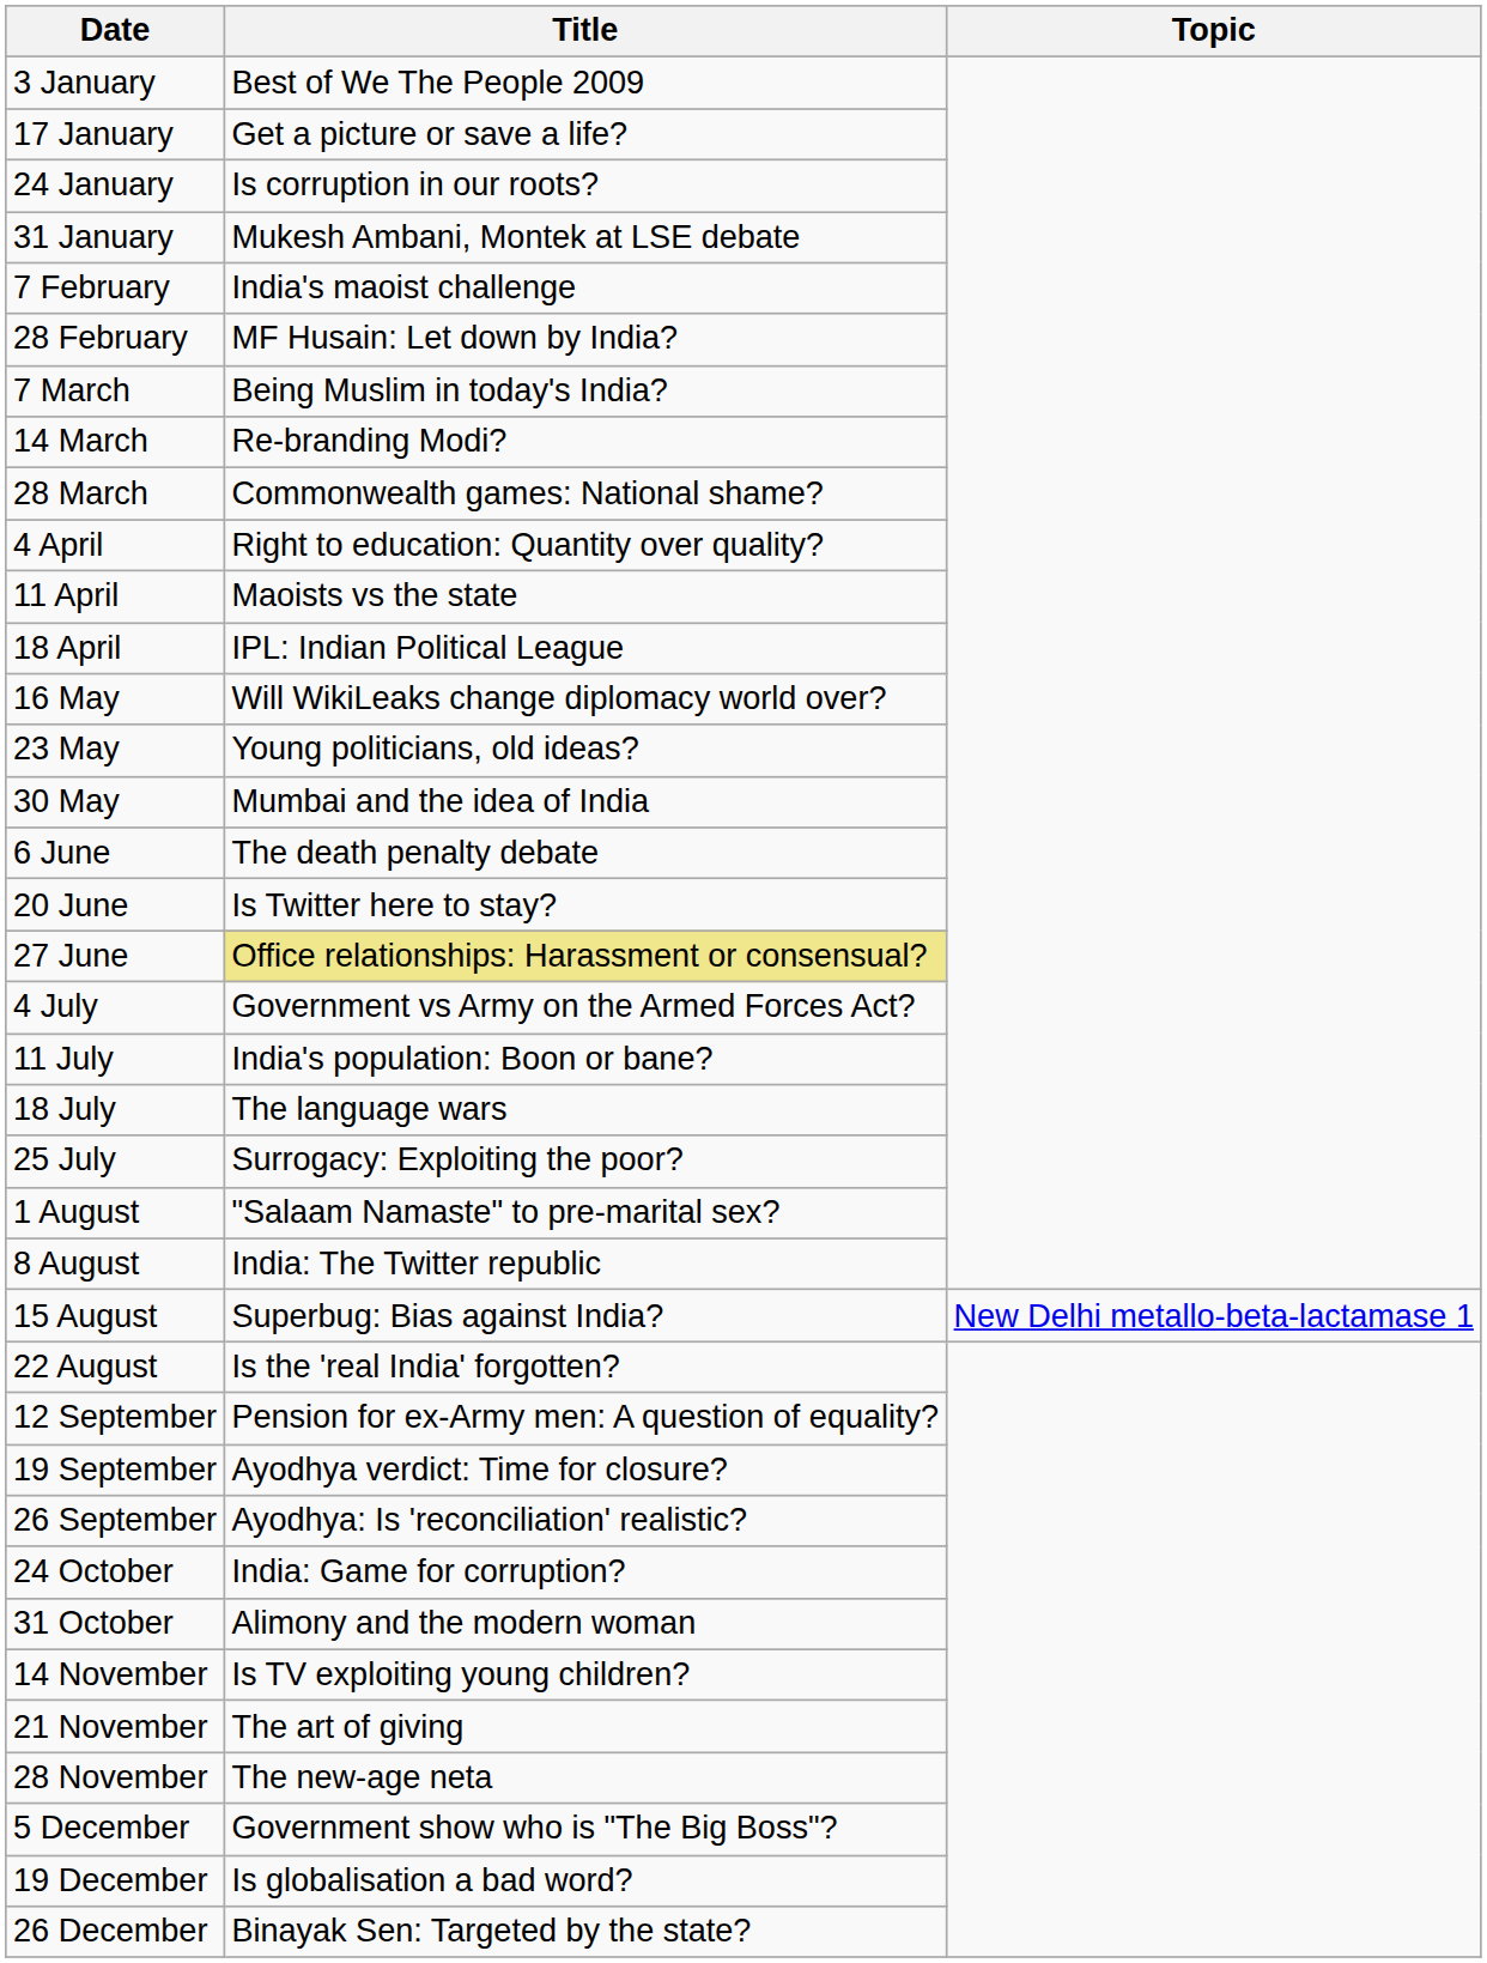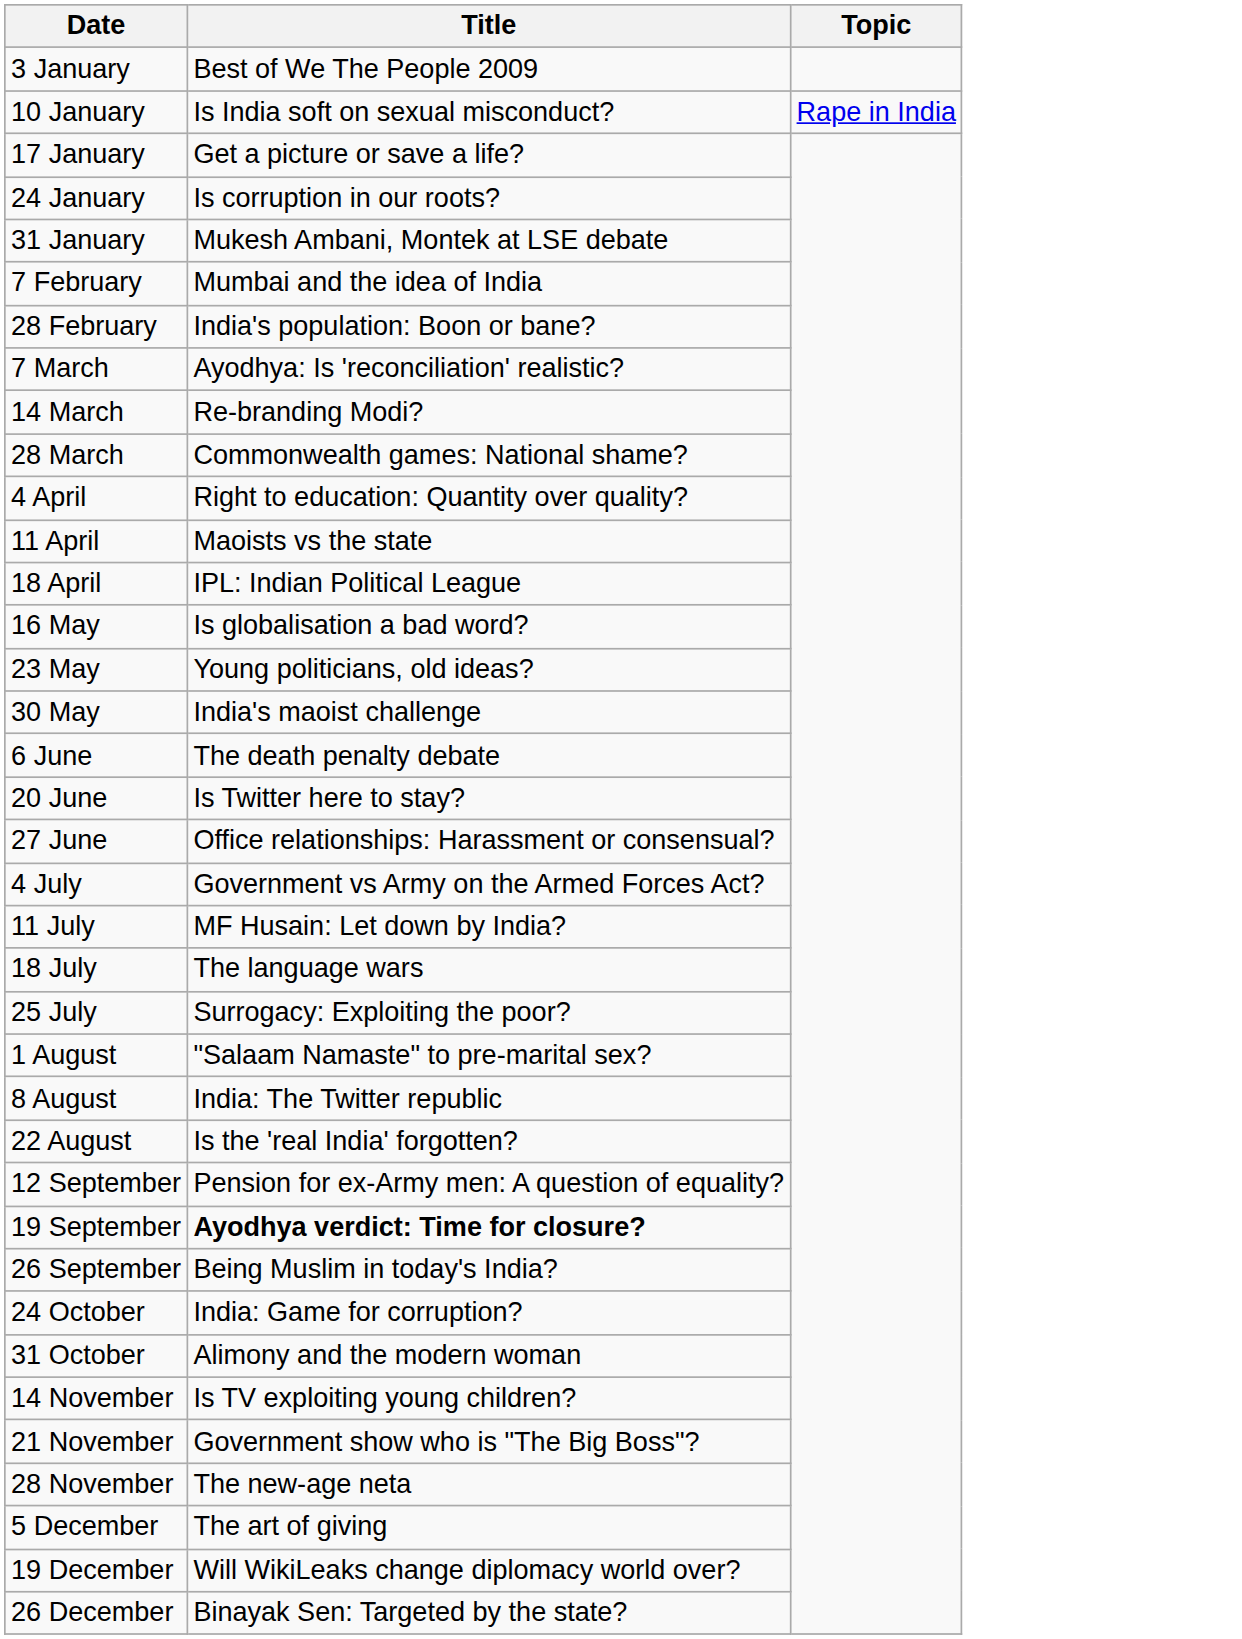+ row: 10 January | Is India soft on sexual misconduct? | Rape in India
7 February | Title: India's maoist challenge -> Mumbai and the idea of India
28 February | Title: MF Husain: Let down by India? -> India's population: Boon or bane?
7 March | Title: Being Muslim in today's India? -> Ayodhya: Is 'reconciliation' realistic?
16 May | Title: Will WikiLeaks change diplomacy world over? -> Is globalisation a bad word?
30 May | Title: Mumbai and the idea of India -> India's maoist challenge
27 June | Title: khaki background -> no background
11 July | Title: India's population: Boon or bane? -> MF Husain: Let down by India?
- row: 15 August | Superbug: Bias against India? | New Delhi metallo-beta-lactamase 1
19 September | Title: normal -> bold
26 September | Title: Ayodhya: Is 'reconciliation' realistic? -> Being Muslim in today's India?
21 November | Title: The art of giving -> Government show who is "The Big Boss"?
5 December | Title: Government show who is "The Big Boss"? -> The art of giving
19 December | Title: Is globalisation a bad word? -> Will WikiLeaks change diplomacy world over?
